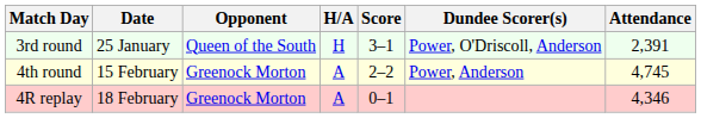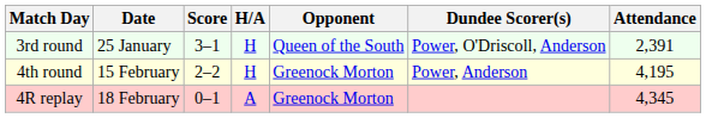columns swapped: Opponent <-> Score
4th round | H/A: A -> H
4th round | Attendance: 4,745 -> 4,195
4R replay | Attendance: 4,346 -> 4,345
